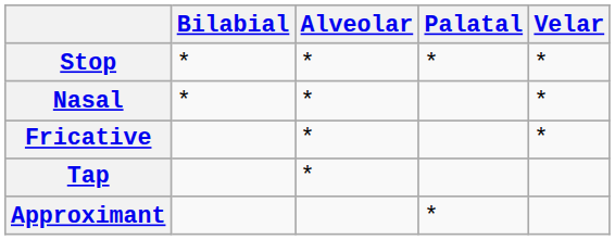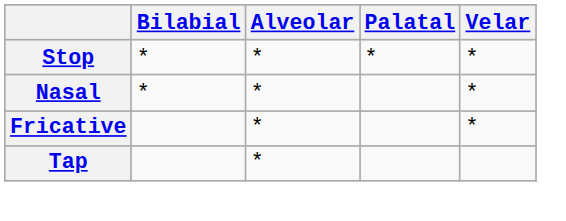- row: Approximant | *
